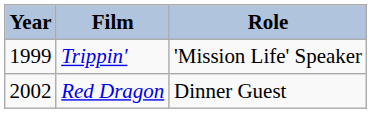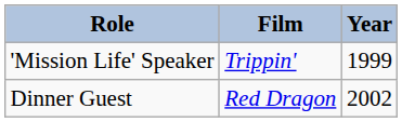columns swapped: Year <-> Role
